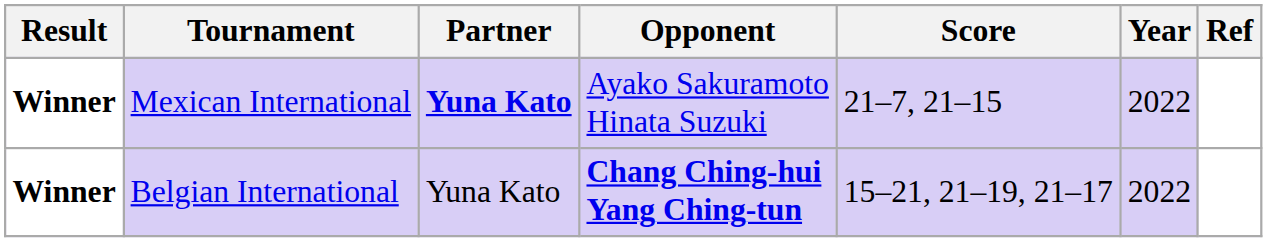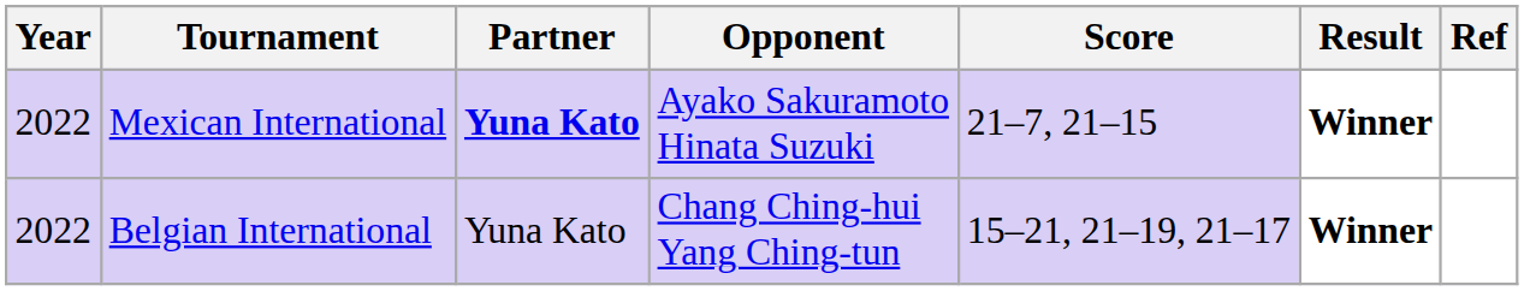columns swapped: Year <-> Result
Belgian International | Opponent: bold -> normal
